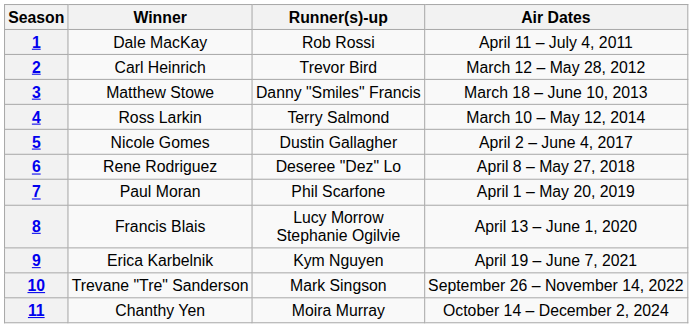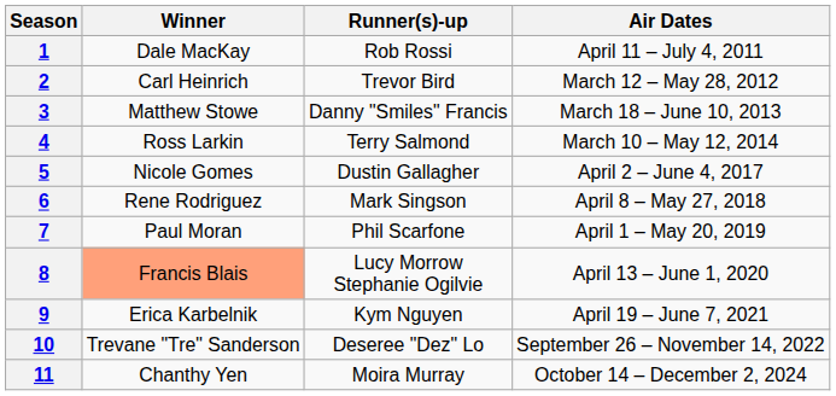6 | Runner(s)-up: Deseree "Dez" Lo -> Mark Singson
8 | Winner: no background -> lightsalmon background
10 | Runner(s)-up: Mark Singson -> Deseree "Dez" Lo
